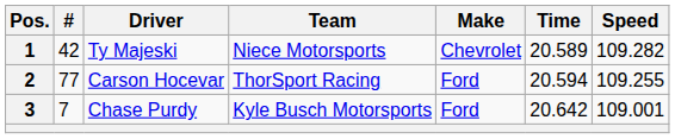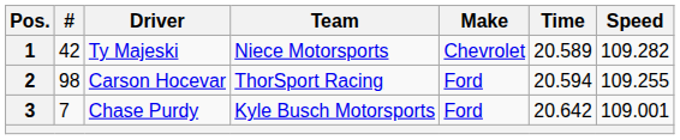2 | #: 77 -> 98
